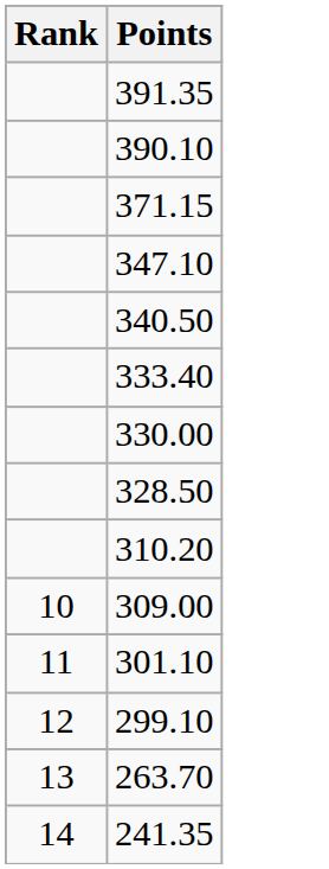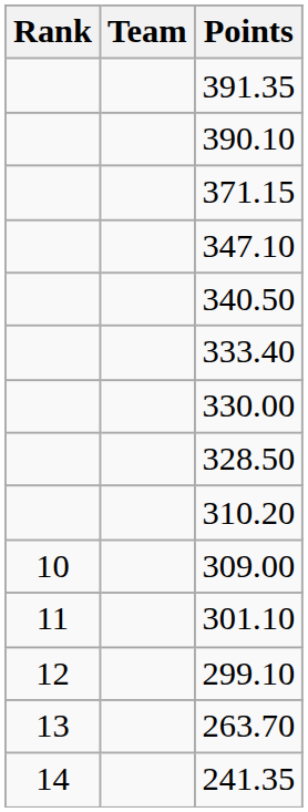+ column: Team
